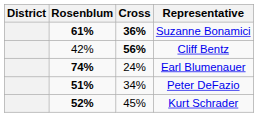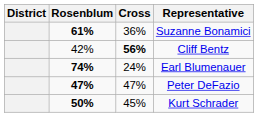Suzanne Bonamici | Cross: bold -> normal
Peter DeFazio | Rosenblum: 51% -> 47%
Peter DeFazio | Cross: 34% -> 47%
Kurt Schrader | Rosenblum: 52% -> 50%
